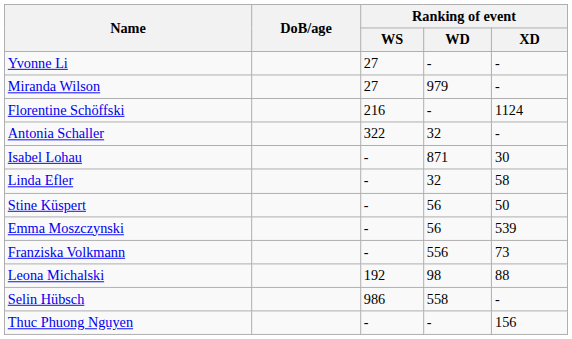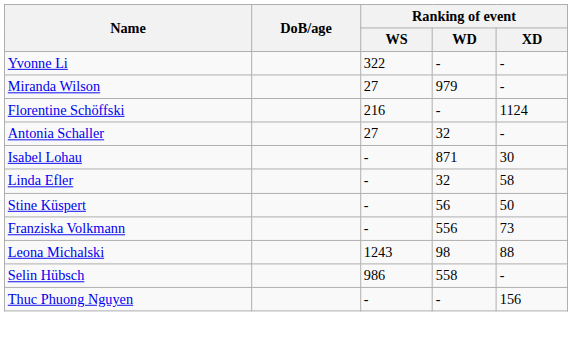Yvonne Li | Ranking of event / WS: 27 -> 322
Antonia Schaller | Ranking of event / WS: 322 -> 27
- row: Emma Moszczynski | - | 56 | 539
Leona Michalski | Ranking of event / WS: 192 -> 1243
